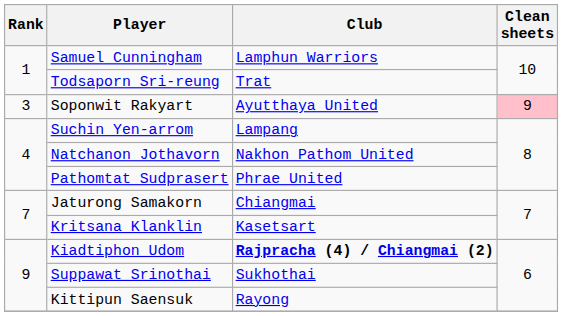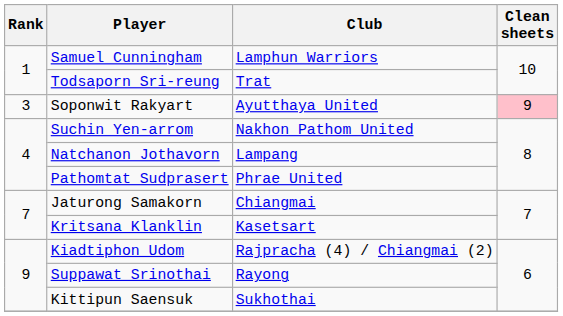Suchin Yen-arrom | Club: Lampang -> Nakhon Pathom United
Natchanon Jothavorn | Club: Nakhon Pathom United -> Lampang
Kiadtiphon Udom | Club: bold -> normal
Suppawat Srinothai | Club: Sukhothai -> Rayong
Kittipun Saensuk | Club: Rayong -> Sukhothai
